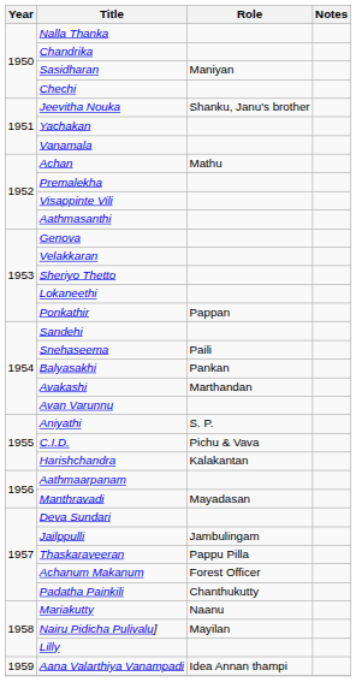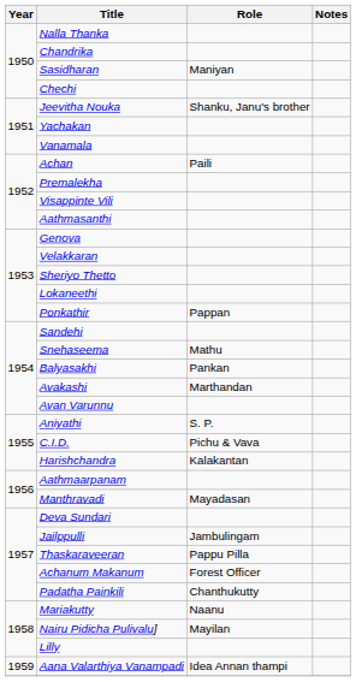Achan | Role: Mathu -> Paili
Snehaseema | Role: Paili -> Mathu
